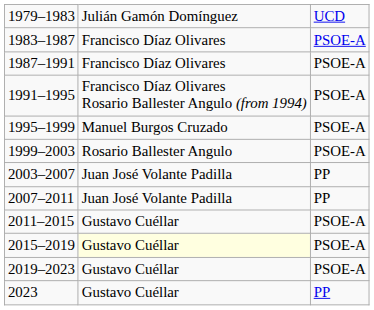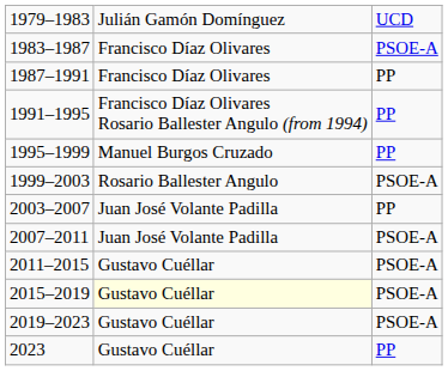1987–1991 | column 3: PSOE-A -> PP
1991–1995 | column 3: PSOE-A -> PP
1995–1999 | column 3: PSOE-A -> PP
2007–2011 | column 3: PP -> PSOE-A
